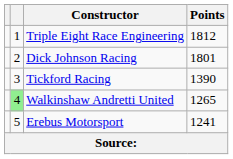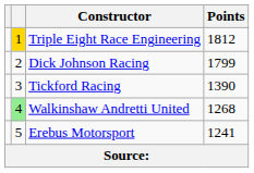Triple Eight Race Engineering | column 2: no background -> gold background
Dick Johnson Racing | Points: 1801 -> 1799
Walkinshaw Andretti United | Points: 1265 -> 1268
